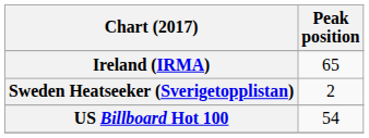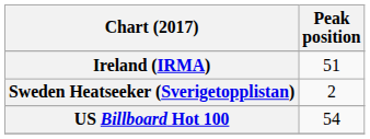Ireland (IRMA) | Peak position: 65 -> 51
